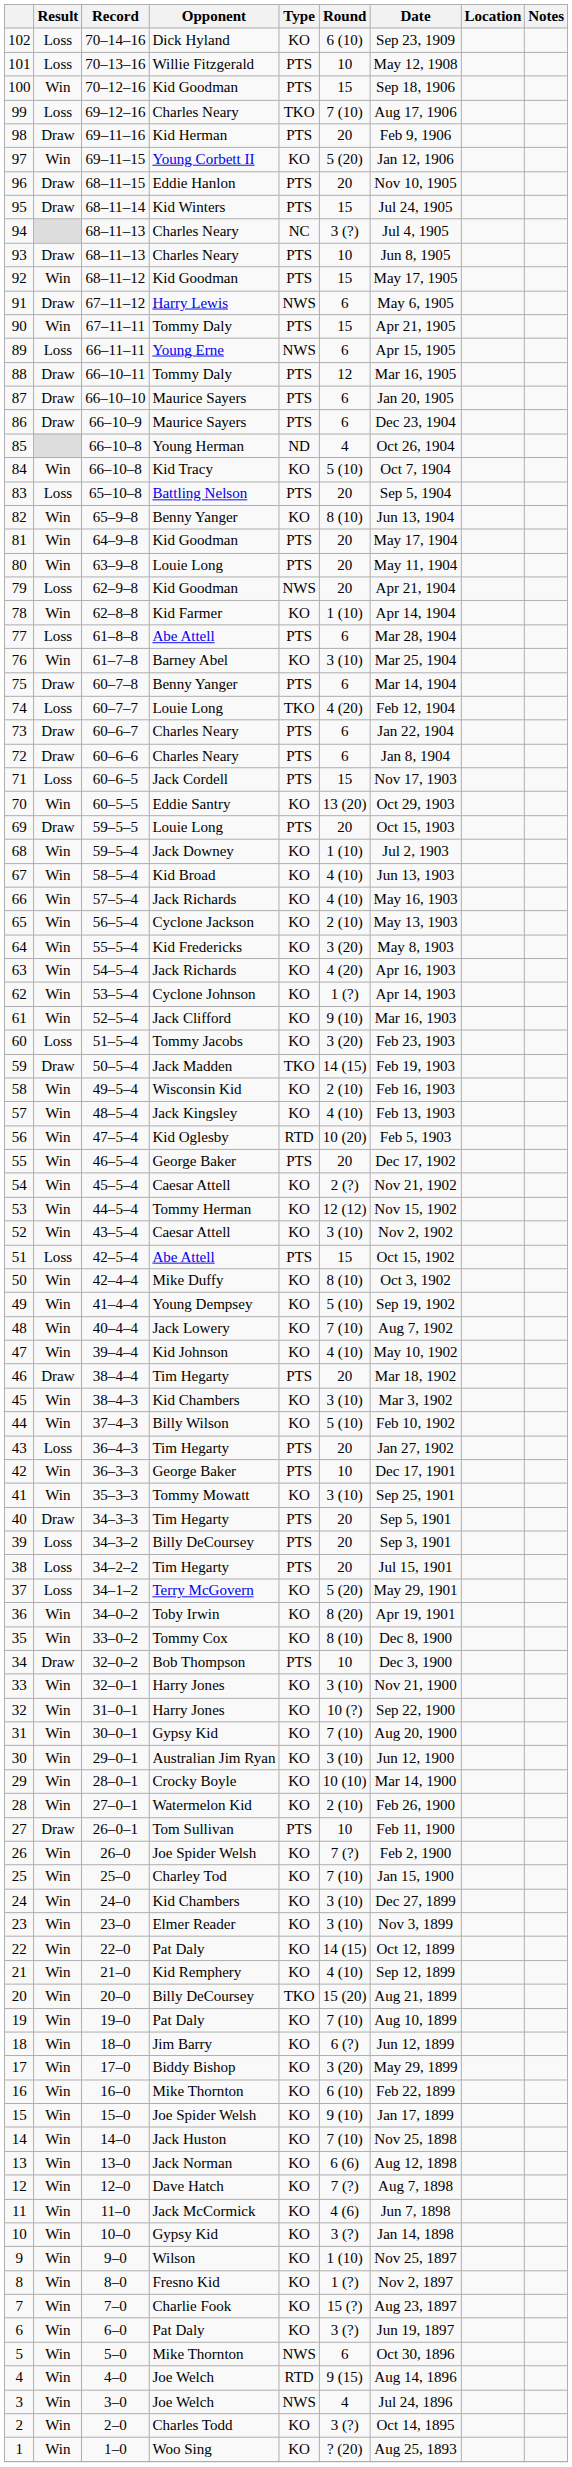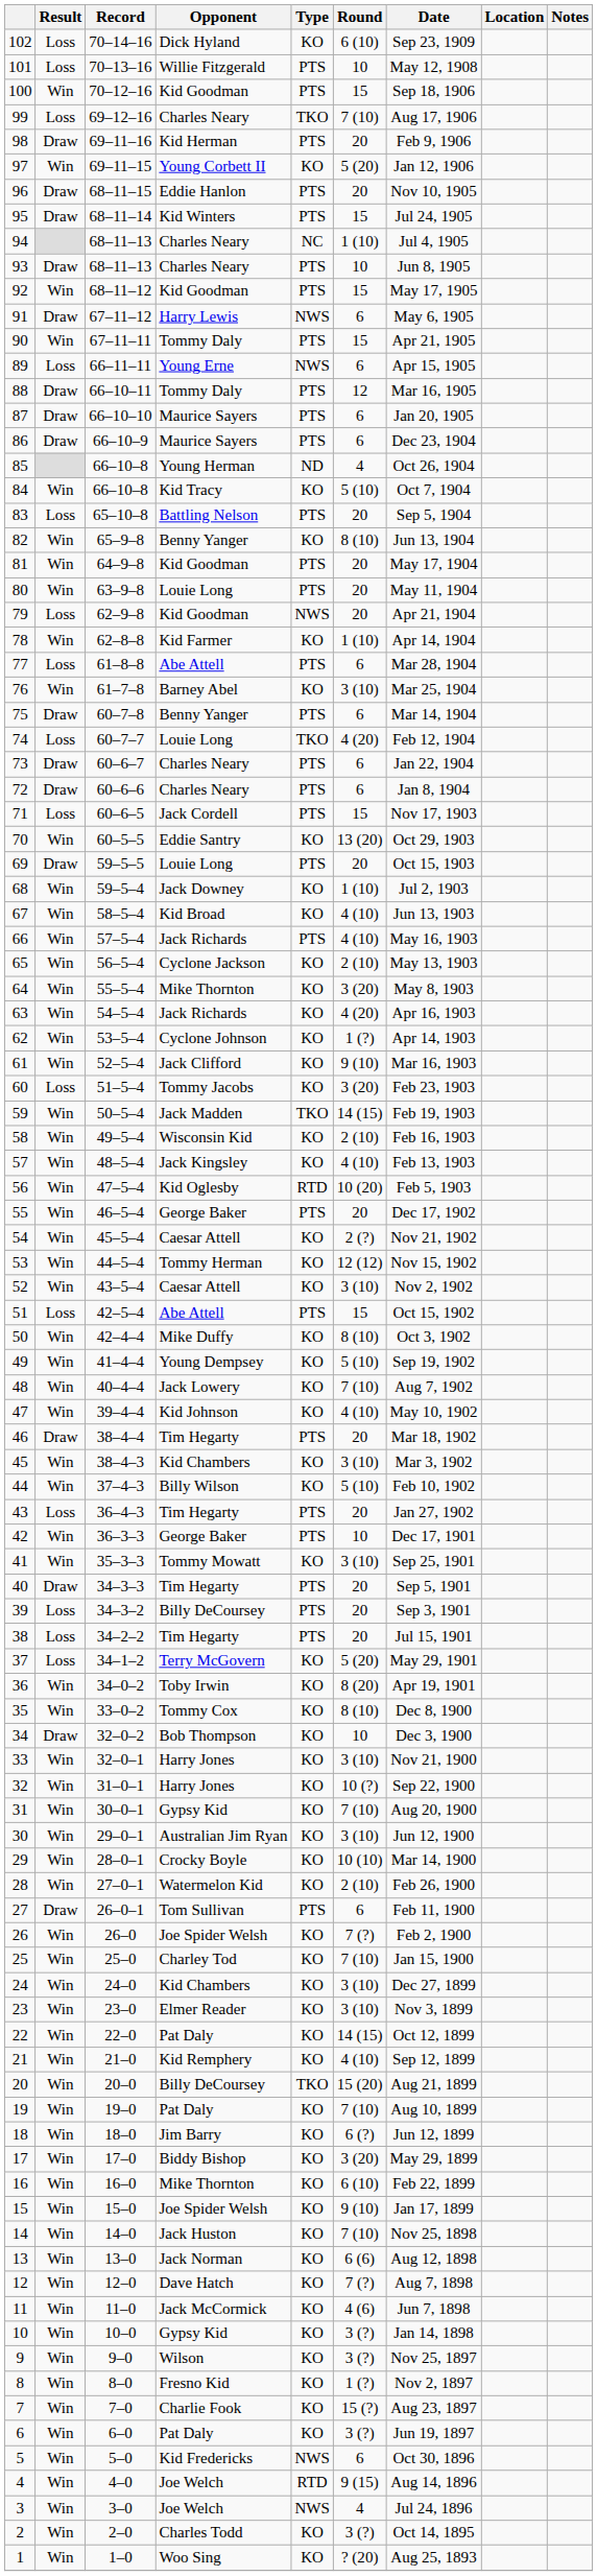94 | Round: 3 (?) -> 1 (10)
66 | Type: KO -> PTS
64 | Opponent: Kid Fredericks -> Mike Thornton
59 | Result: Draw -> Win
34 | Type: PTS -> KO
27 | Round: 10 -> 6
9 | Round: 1 (10) -> 3 (?)
5 | Opponent: Mike Thornton -> Kid Fredericks
